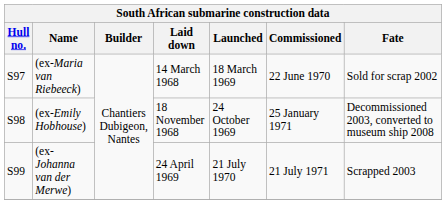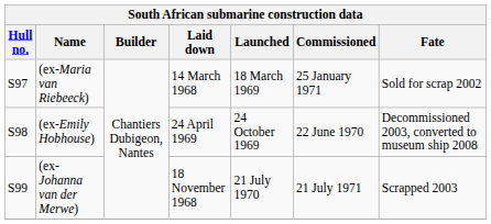(ex-Maria van Riebeeck) | Commissioned: 22 June 1970 -> 25 January 1971
(ex-Emily Hobhouse) | Laid down: 18 November 1968 -> 24 April 1969
(ex-Emily Hobhouse) | Commissioned: 25 January 1971 -> 22 June 1970
(ex-Johanna van der Merwe) | Laid down: 24 April 1969 -> 18 November 1968
